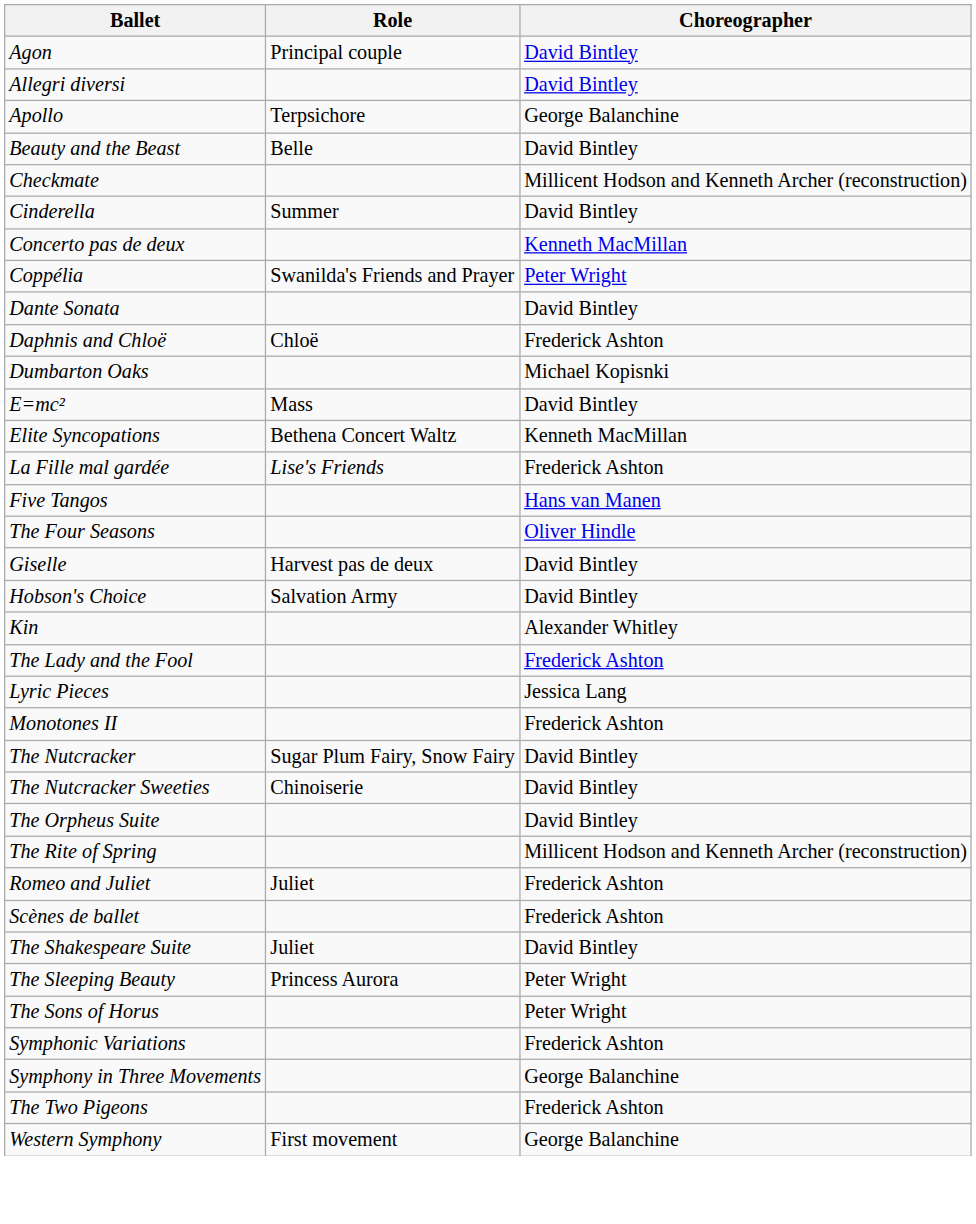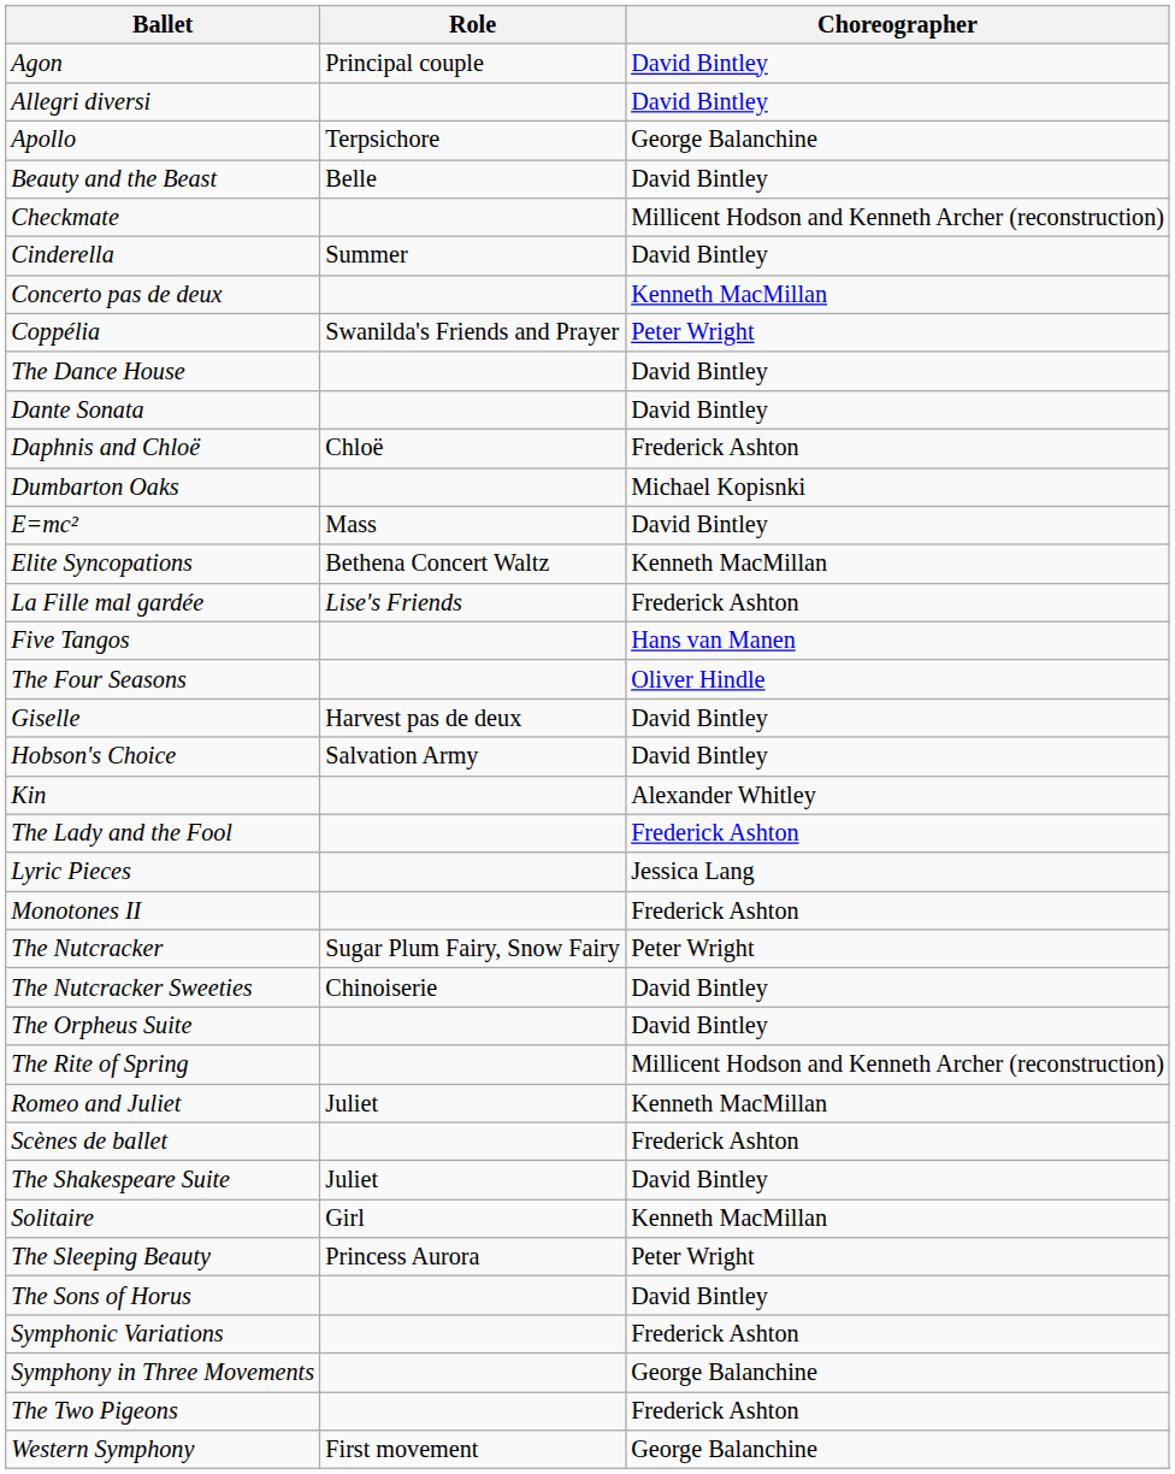+ row: The Dance House | David Bintley
The Nutcracker | Choreographer: David Bintley -> Peter Wright
Romeo and Juliet | Choreographer: Frederick Ashton -> Kenneth MacMillan
+ row: Solitaire | Girl | Kenneth MacMillan
The Sons of Horus | Choreographer: Peter Wright -> David Bintley
